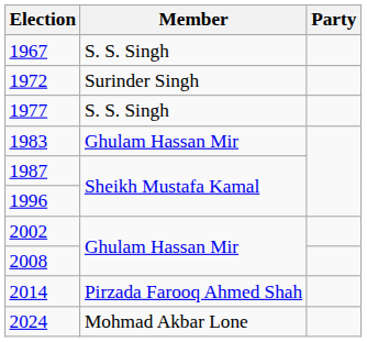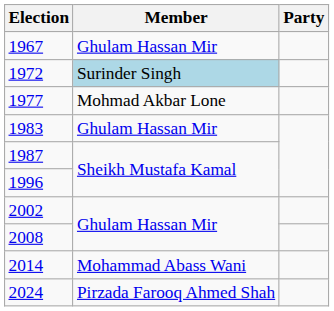1967 | Member: S. S. Singh -> Ghulam Hassan Mir
1972 | Member: no background -> lightblue background
1977 | Member: S. S. Singh -> Mohmad Akbar Lone
2014 | Member: Pirzada Farooq Ahmed Shah -> Mohammad Abass Wani
2024 | Member: Mohmad Akbar Lone -> Pirzada Farooq Ahmed Shah
